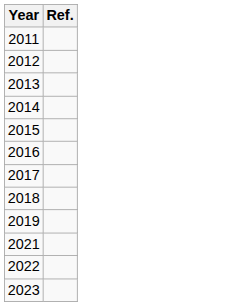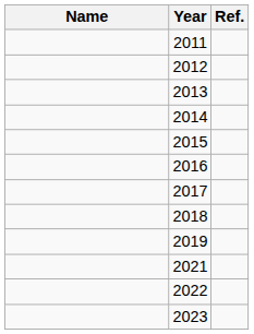+ column: Name
